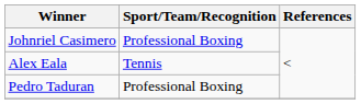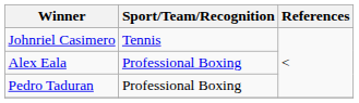Johnriel Casimero | Sport/Team/Recognition: Professional Boxing -> Tennis
Alex Eala | Sport/Team/Recognition: Tennis -> Professional Boxing
